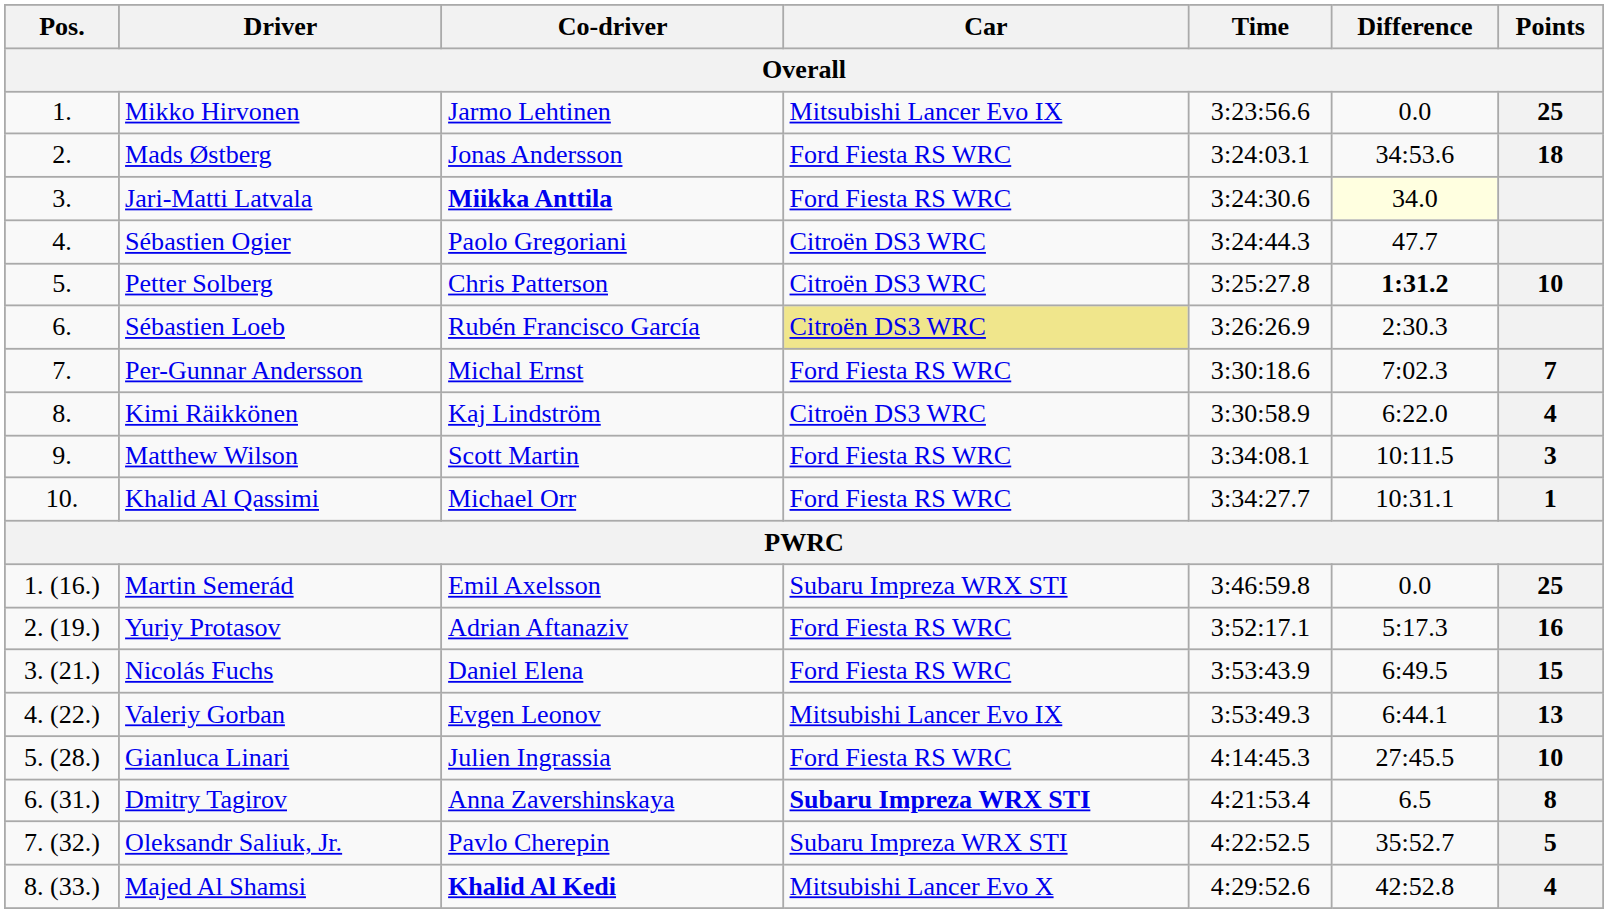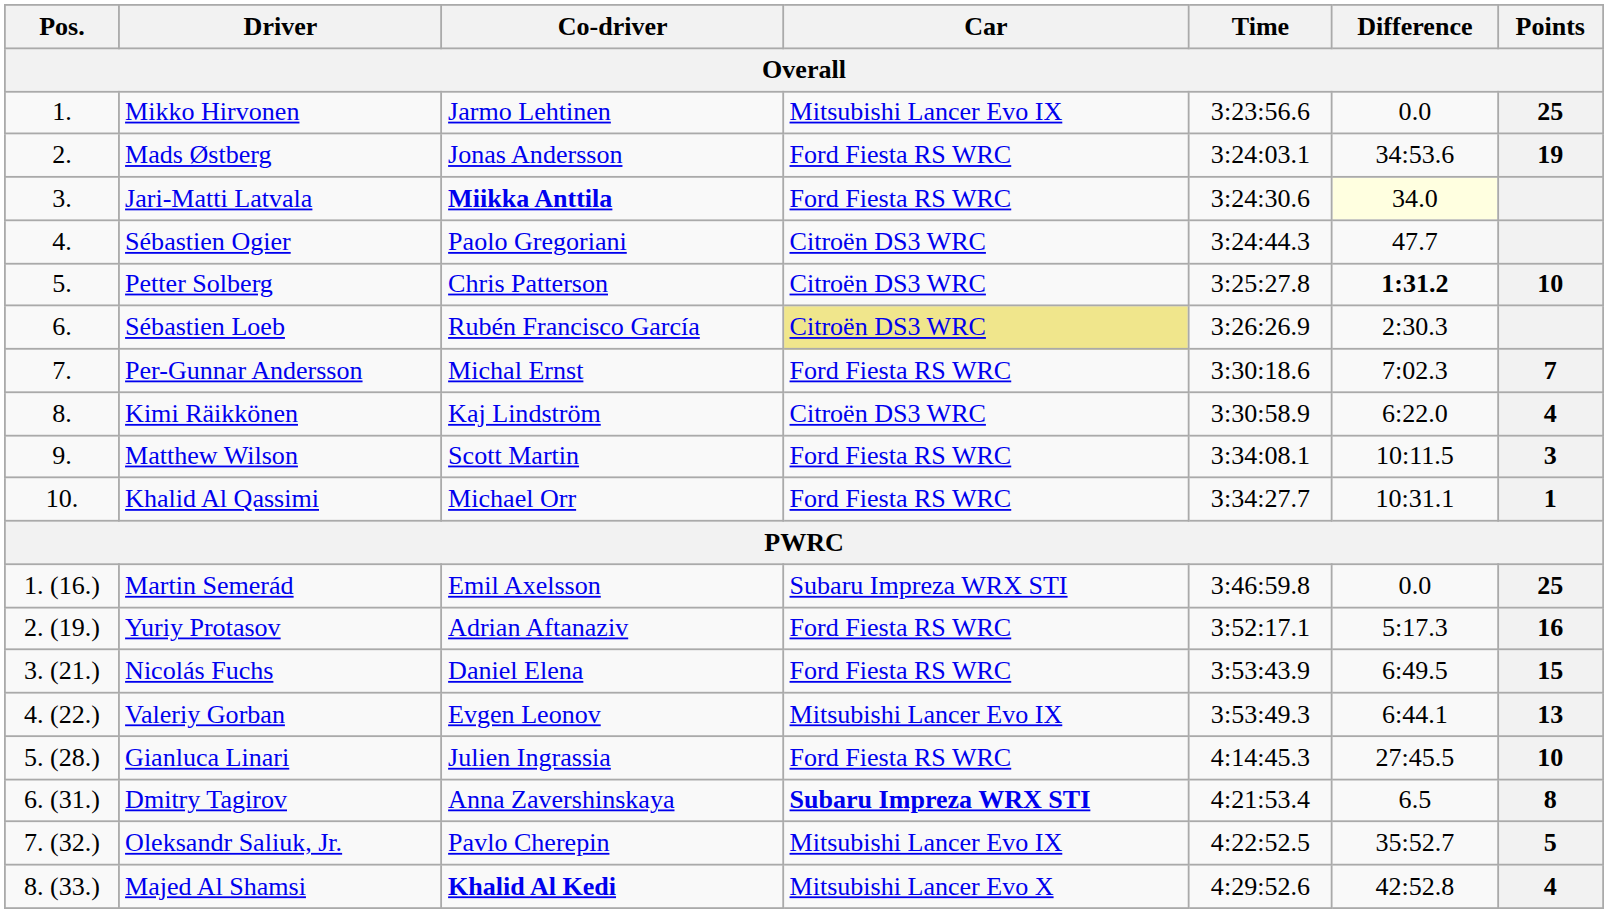Mads Østberg | Points: 18 -> 19
Oleksandr Saliuk, Jr. | Car: Subaru Impreza WRX STI -> Mitsubishi Lancer Evo IX
